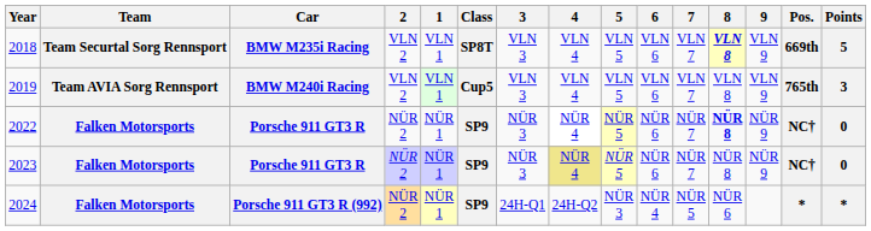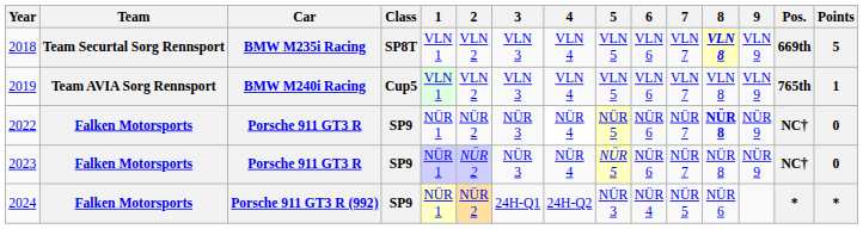columns swapped: Class <-> 2
2019 | Points: 3 -> 1
2023 | 4: khaki background -> no background
